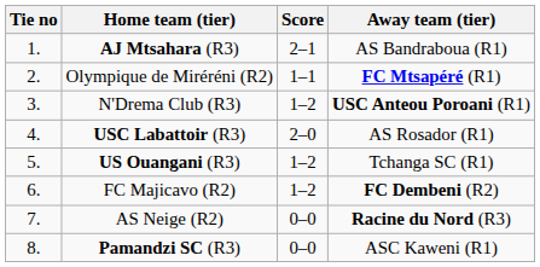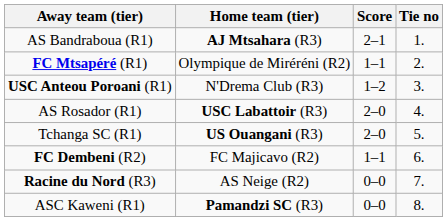columns swapped: Tie no <-> Away team (tier)
US Ouangani (R3) | Score: 1–2 -> 2–0
FC Majicavo (R2) | Score: 1–2 -> 1–1
